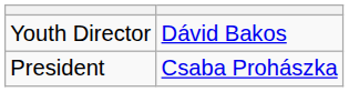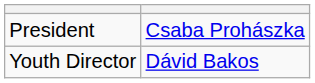rows swapped: President <-> Youth Director
